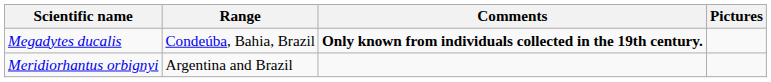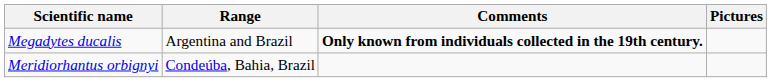Megadytes ducalis | Range: Condeúba, Bahia, Brazil -> Argentina and Brazil
Meridiorhantus orbignyi | Range: Argentina and Brazil -> Condeúba, Bahia, Brazil
